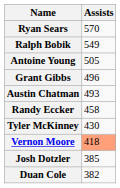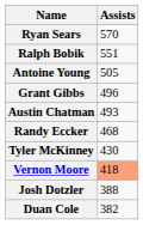Ralph Bobik | Assists: 549 -> 551
Randy Eccker | Assists: 458 -> 468
Josh Dotzler | Assists: 385 -> 388
